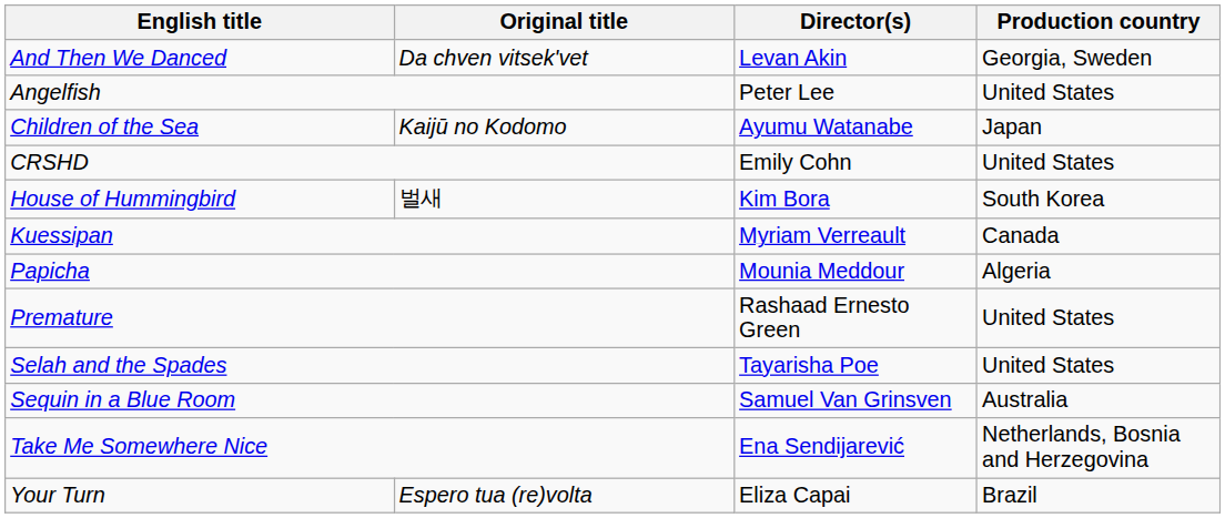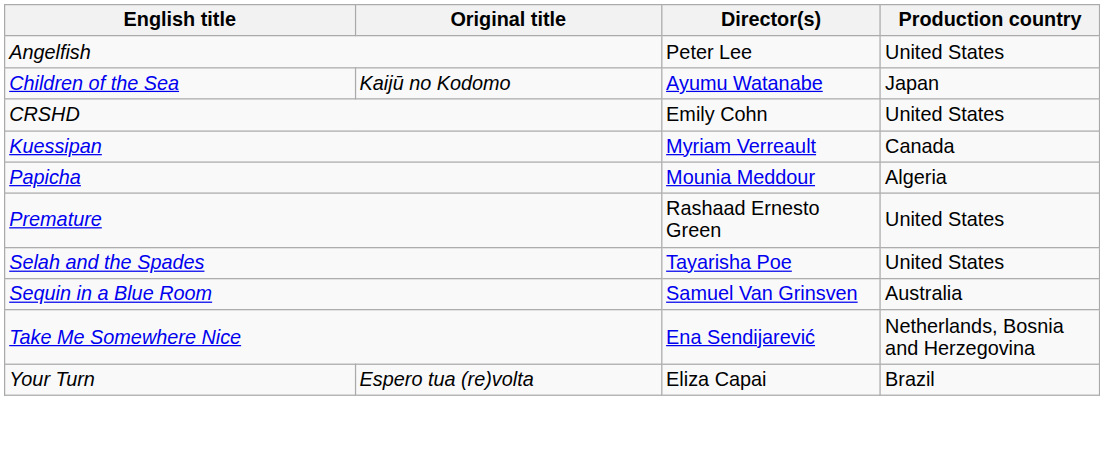- row: And Then We Danced | Da chven vitsek'vet | Levan Akin | Georgia, Sweden
- row: House of Hummingbird | 벌새 | Kim Bora | South Korea
